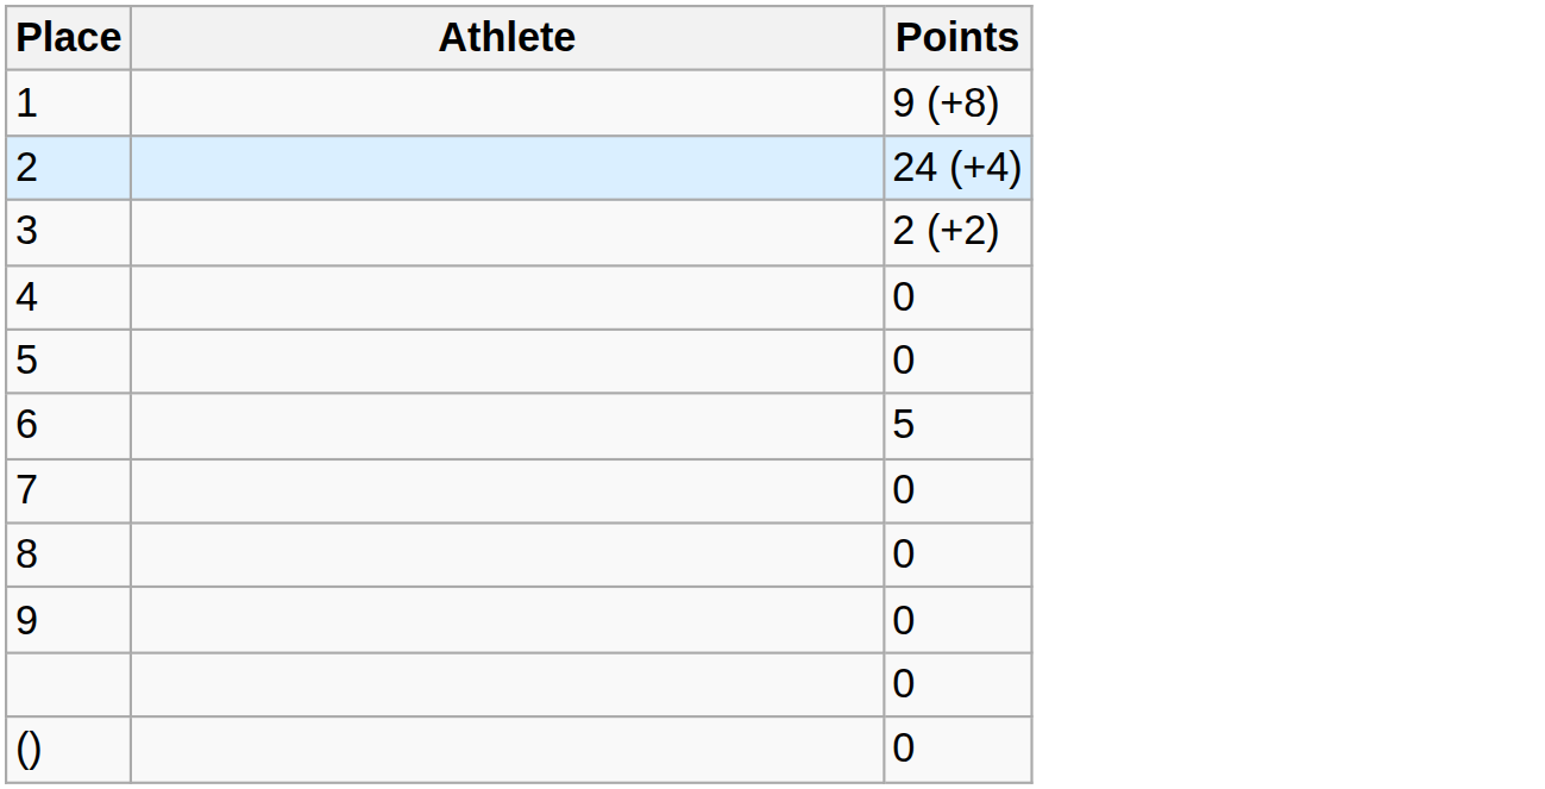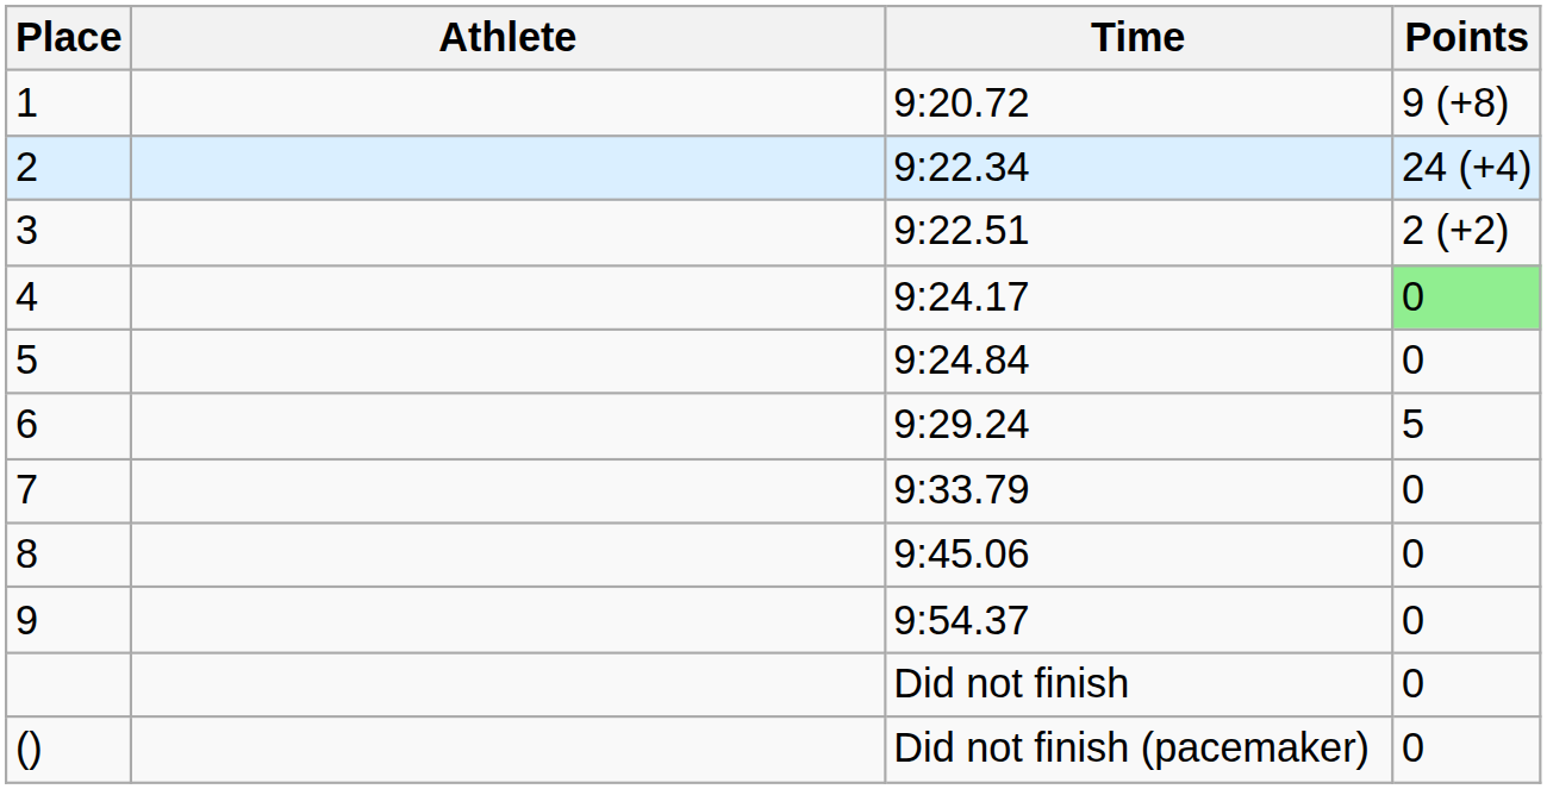+ column: Time | 9:20.72 | 9:22.34 | 9:22.51 | 9:24.17 | 9:24.84 | 9:29.24 | 9:33.79 | 9:45.06 | 9:54.37 | Did not finish | Did not finish (pacemaker)
4 | Points: no background -> lightgreen background
